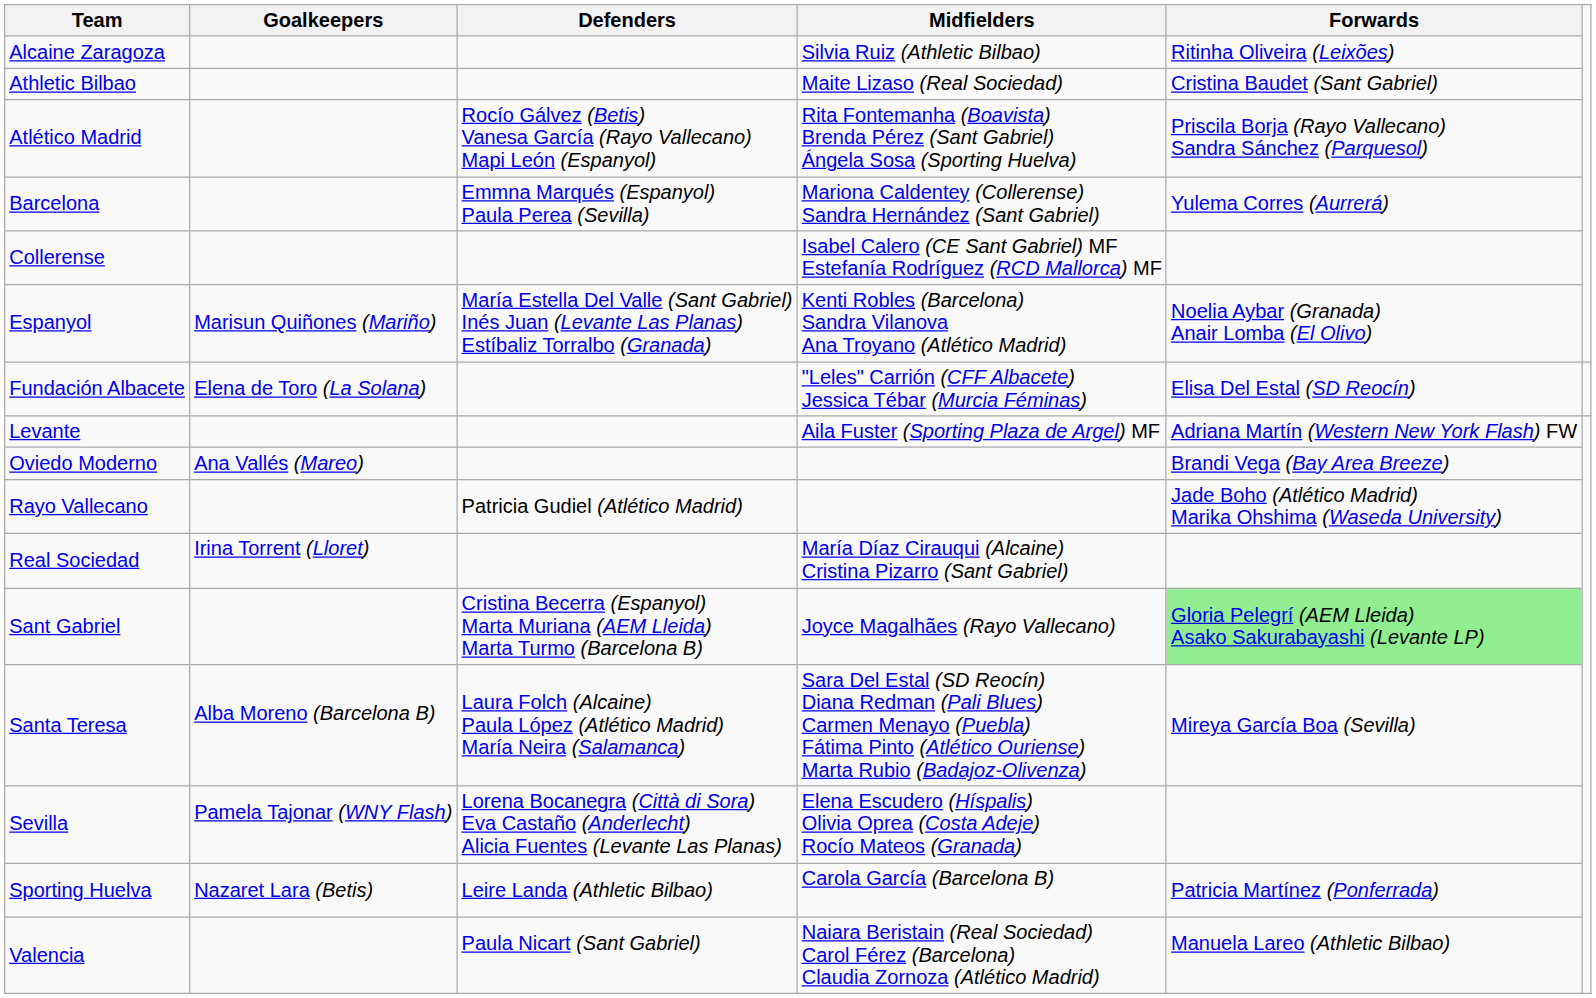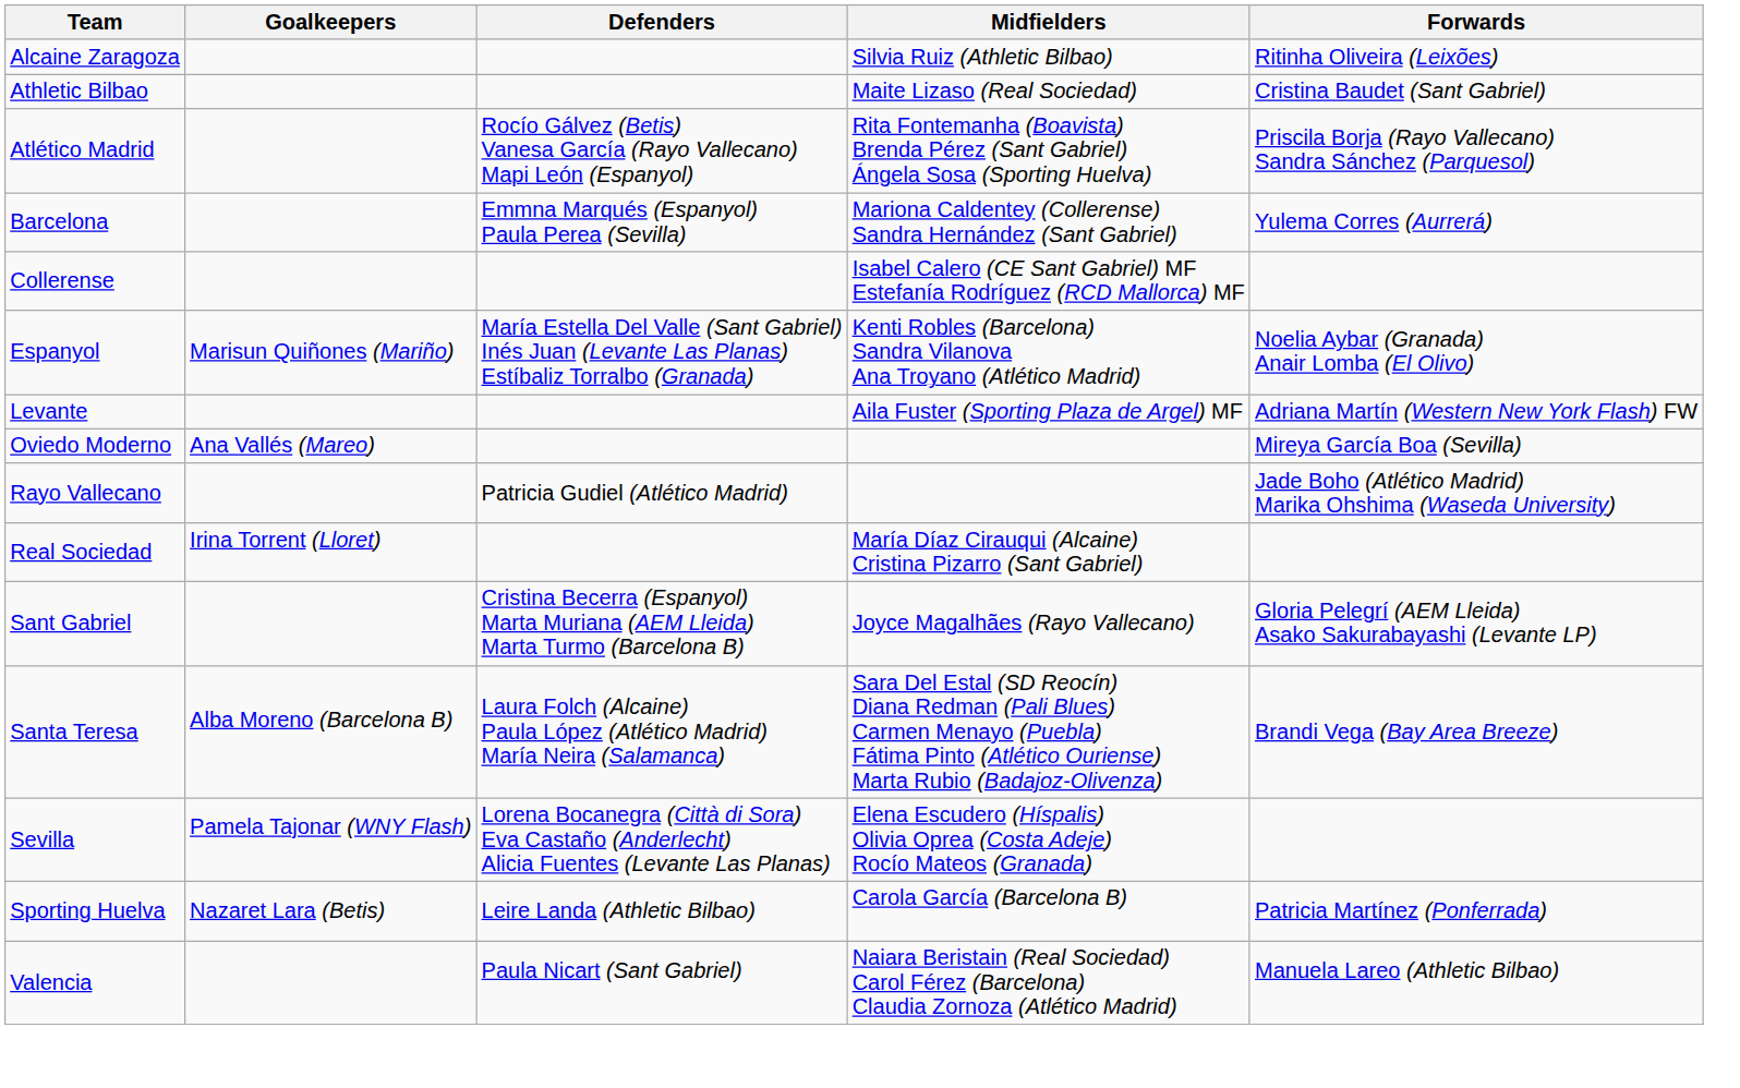- row: Fundación Albacete | Elena de Toro (La Solana) | "Leles" Carrión (CFF Albacete) Jessica Tébar (Murcia Féminas) | Elisa Del Estal (SD Reocín)
Oviedo Moderno | Forwards: Brandi Vega (Bay Area Breeze) -> Mireya García Boa (Sevilla)
Sant Gabriel | Forwards: lightgreen background -> no background
Santa Teresa | Forwards: Mireya García Boa (Sevilla) -> Brandi Vega (Bay Area Breeze)
